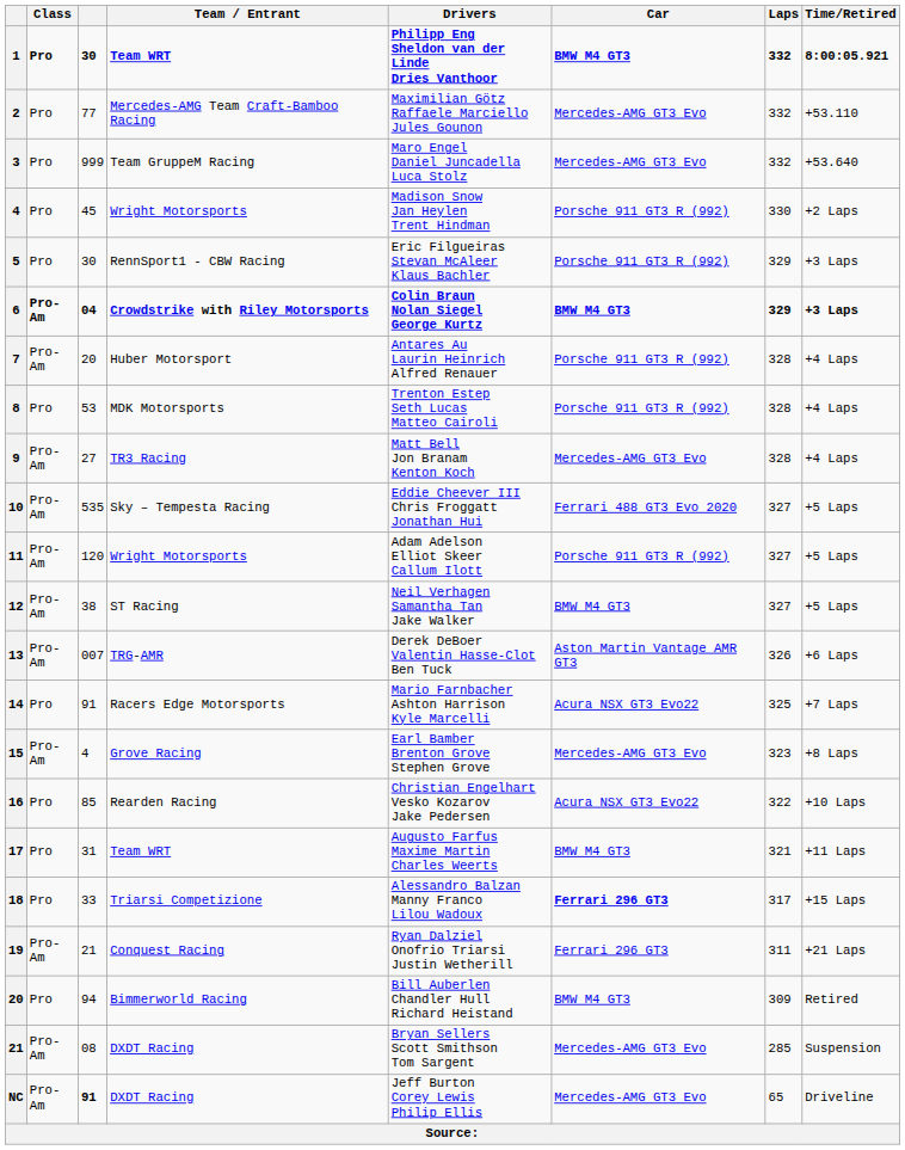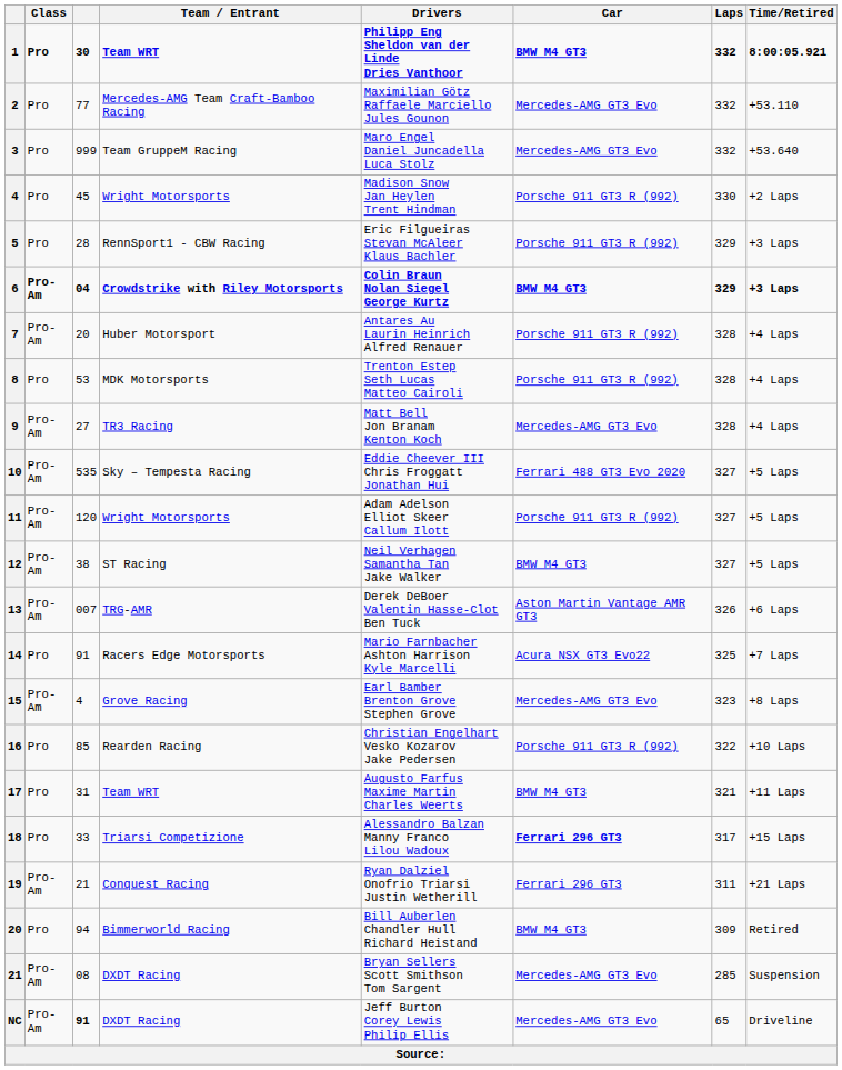5 | column 3: 30 -> 28
16 | Car: Acura NSX GT3 Evo22 -> Porsche 911 GT3 R (992)
